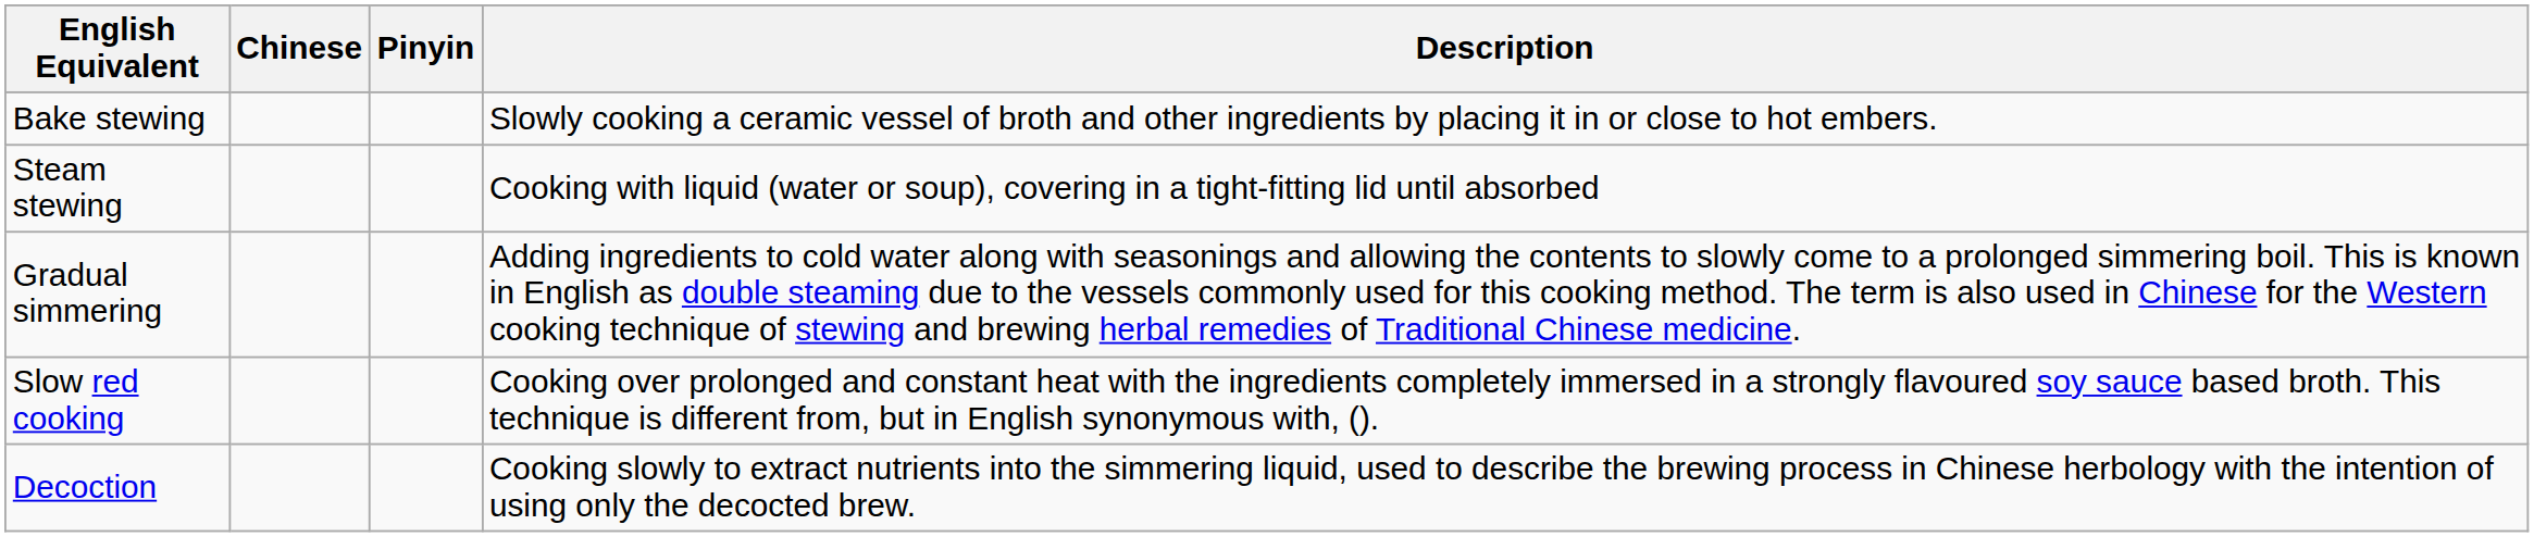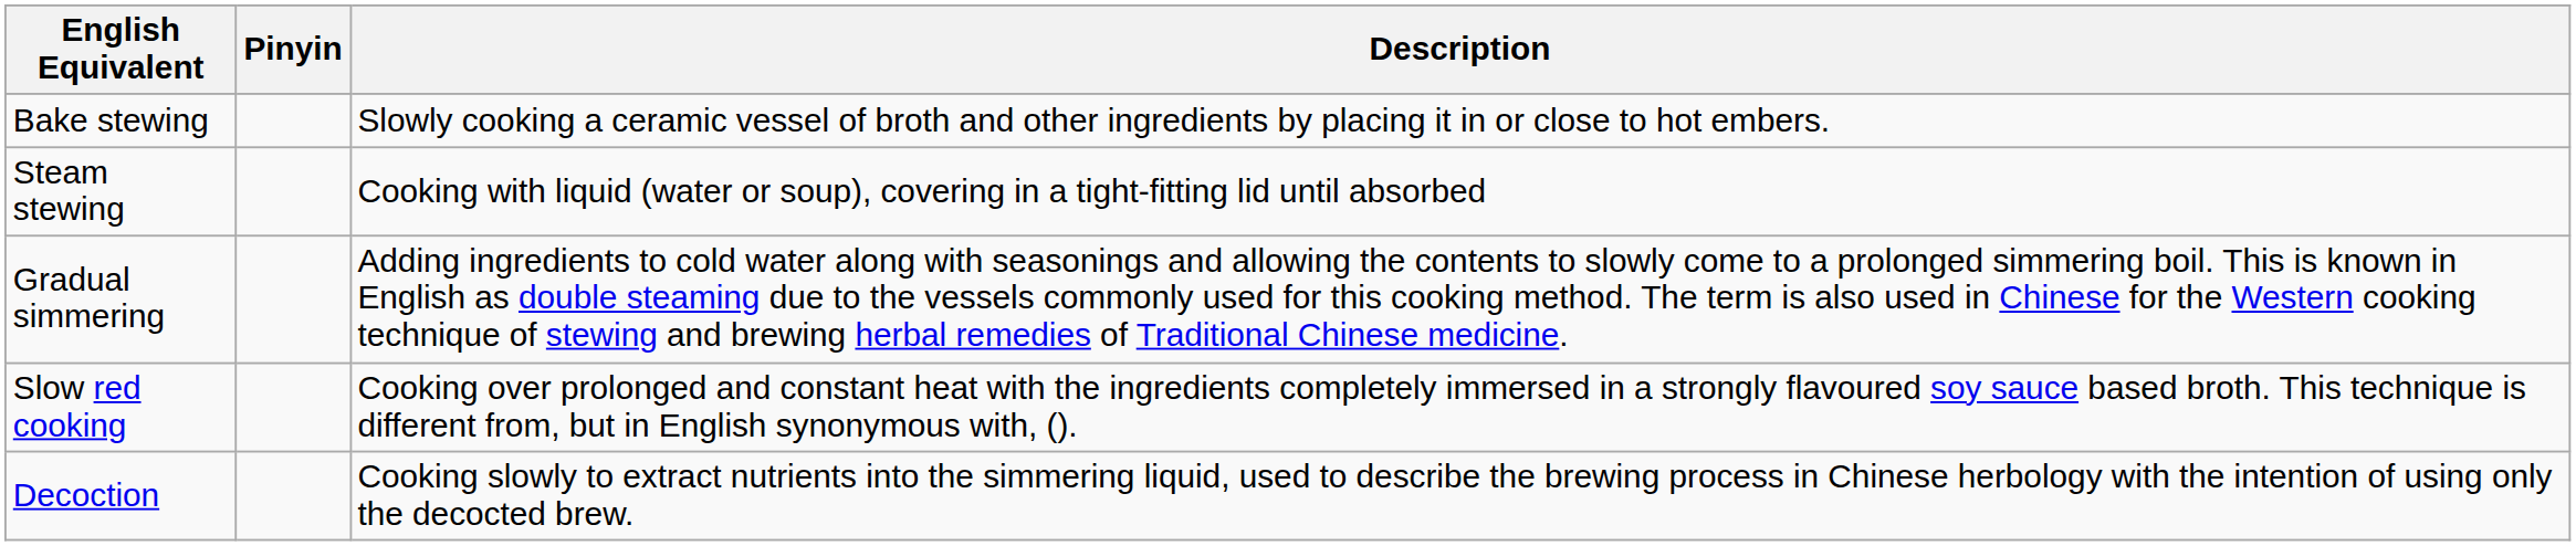- column: Chinese
